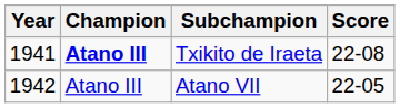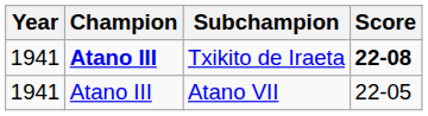Txikito de Iraeta | Score: normal -> bold
Atano VII | Year: 1942 -> 1941
